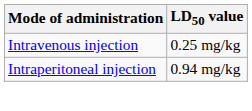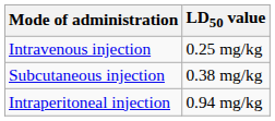+ row: Subcutaneous injection | 0.38 mg/kg
